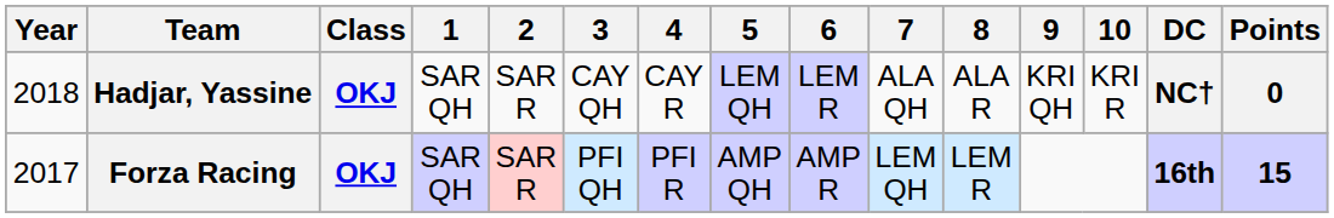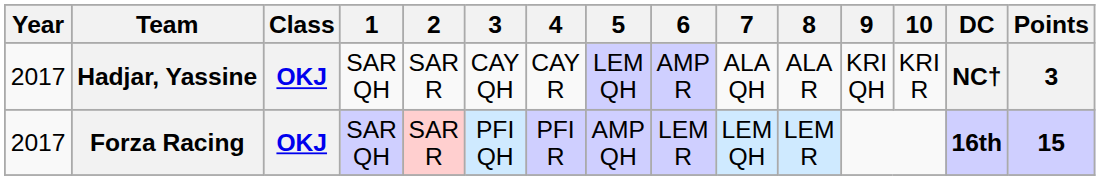Hadjar, Yassine | Year: 2018 -> 2017
Hadjar, Yassine | 6: LEM R -> AMP R
Hadjar, Yassine | Points: 0 -> 3
Forza Racing | 6: AMP R -> LEM R
